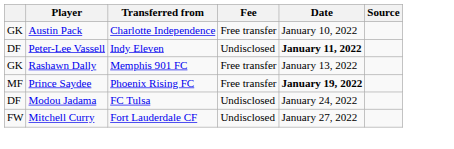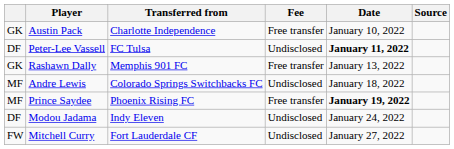Peter-Lee Vassell | Transferred from: Indy Eleven -> FC Tulsa
+ row: MF | Andre Lewis | Colorado Springs Switchbacks FC | Undisclosed | January 18, 2022
Modou Jadama | Transferred from: FC Tulsa -> Indy Eleven
